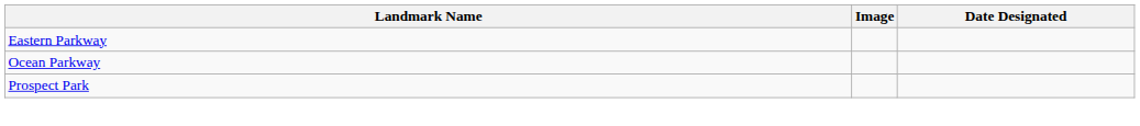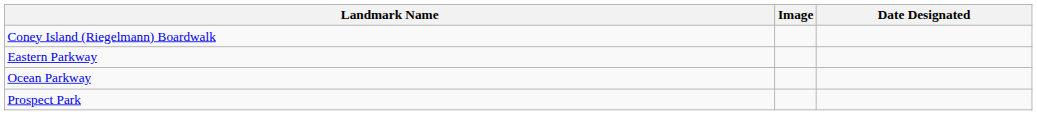+ row: Coney Island (Riegelmann) Boardwalk
